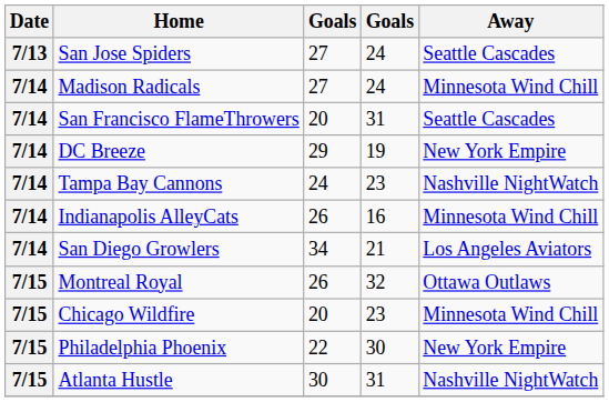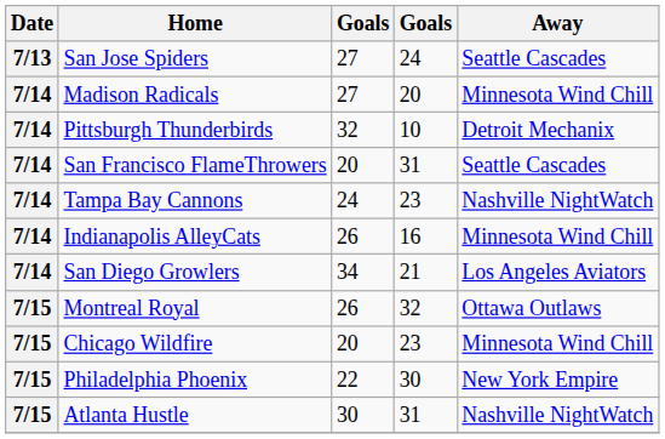Madison Radicals | column 4: 24 -> 20
+ row: 7/14 | Pittsburgh Thunderbirds | 32 | 10 | Detroit Mechanix
- row: 7/14 | DC Breeze | 29 | 19 | New York Empire
